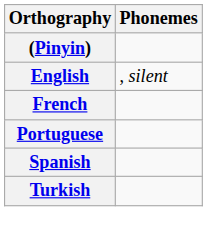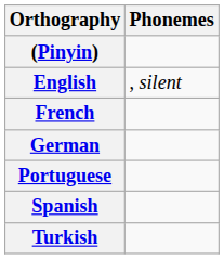+ row: German
